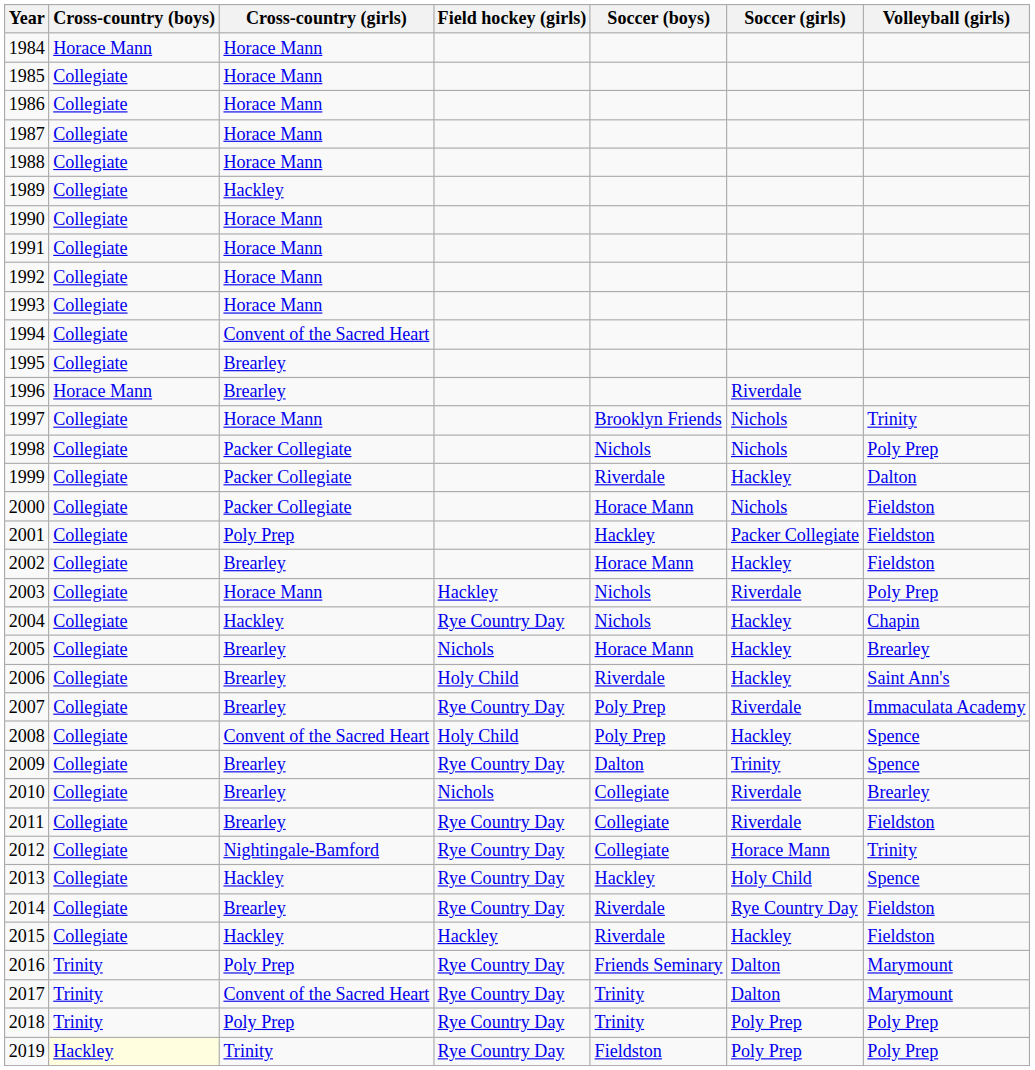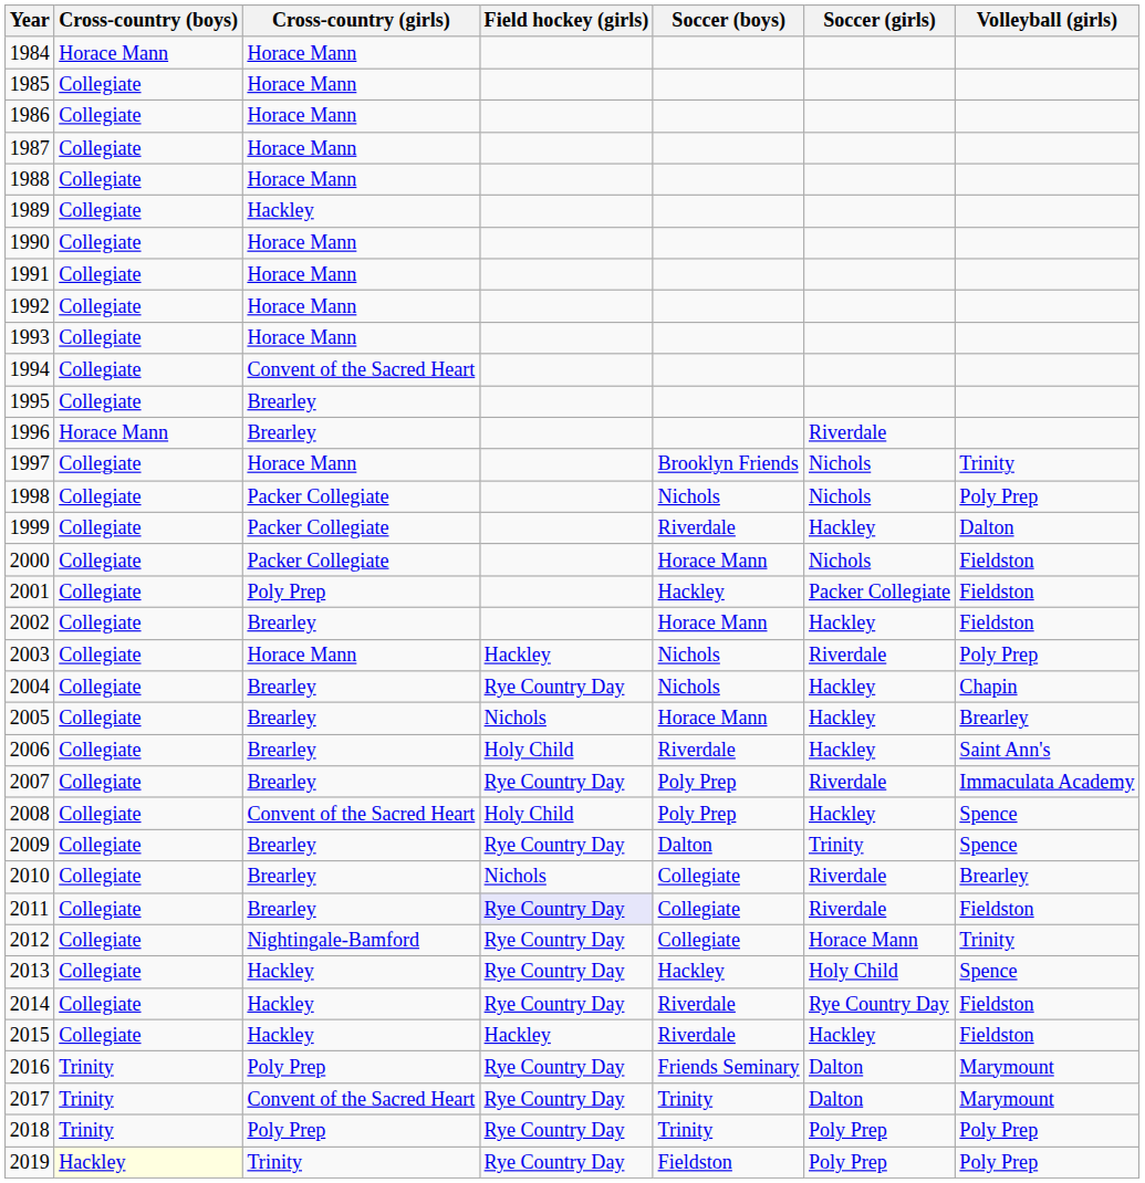2004 | Cross-country (girls): Hackley -> Brearley
2011 | Field hockey (girls): no background -> lavender background
2014 | Cross-country (girls): Brearley -> Hackley
